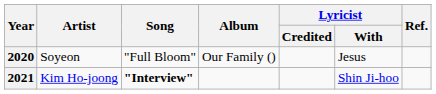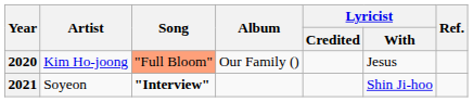2020 | Artist: Soyeon -> Kim Ho-joong
2020 | Song: no background -> lightsalmon background
2021 | Artist: Kim Ho-joong -> Soyeon
